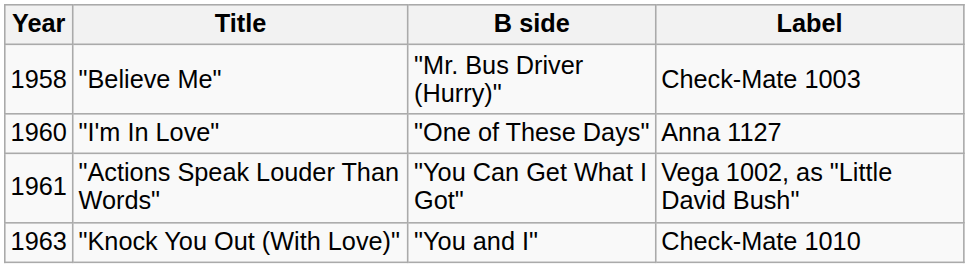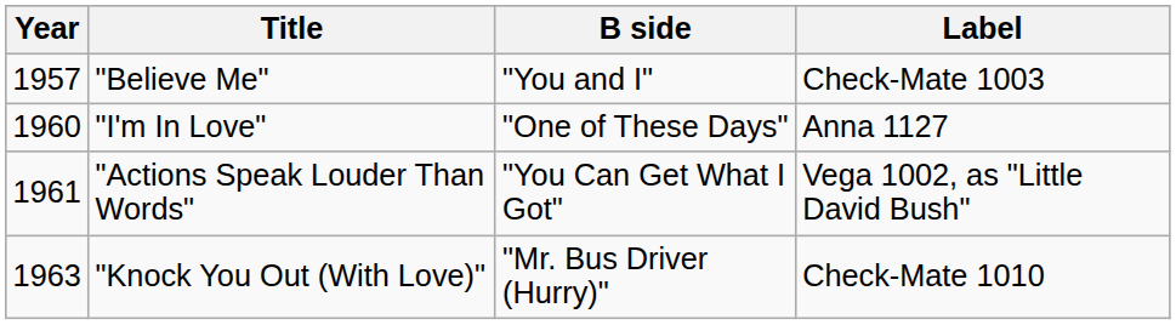"Believe Me" | Year: 1958 -> 1957
"Believe Me" | B side: "Mr. Bus Driver (Hurry)" -> "You and I"
"Knock You Out (With Love)" | B side: "You and I" -> "Mr. Bus Driver (Hurry)"
